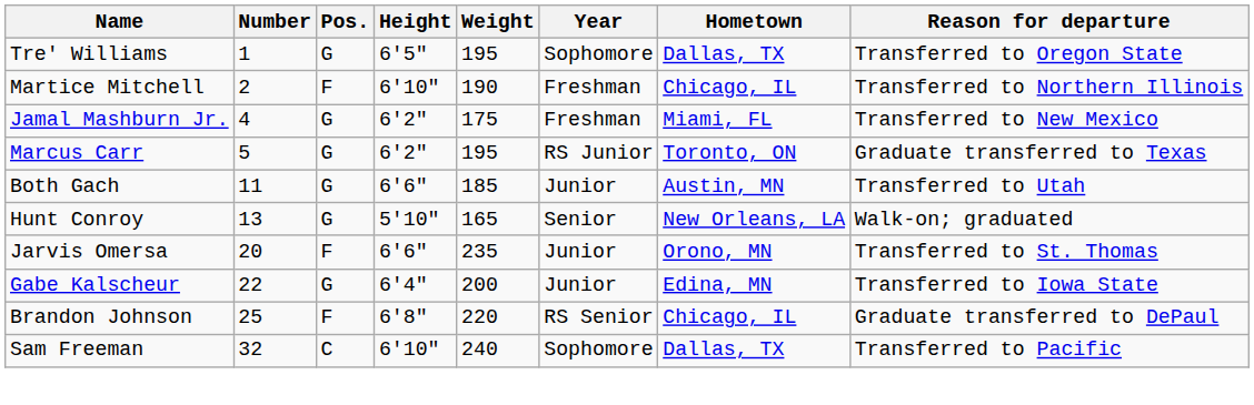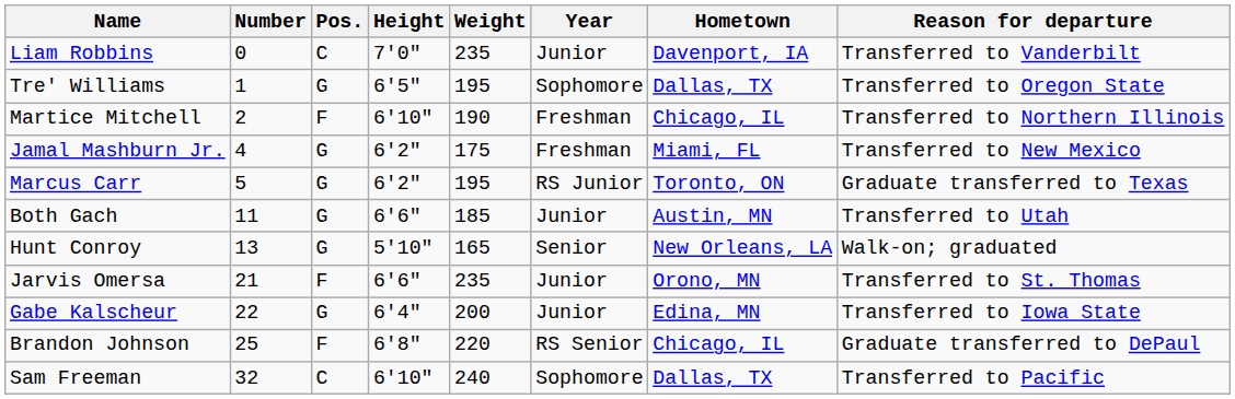+ row: Liam Robbins | 0 | C | 7'0" | 235 | Junior | Davenport, IA | Transferred to Vanderbilt
Jarvis Omersa | Number: 20 -> 21
